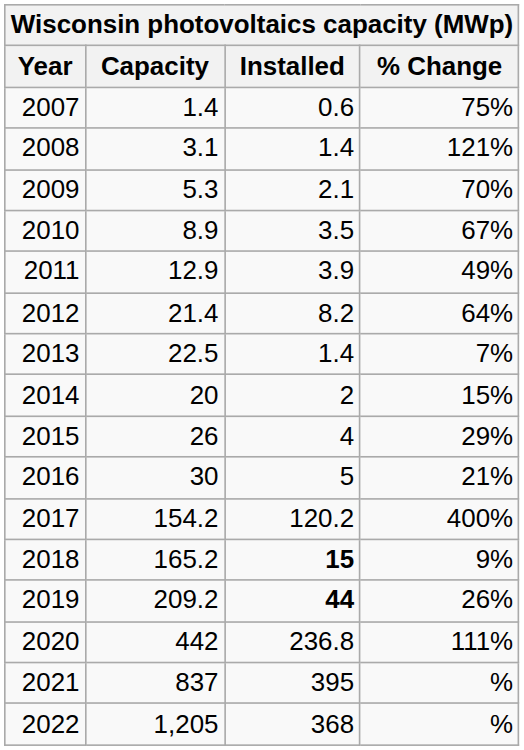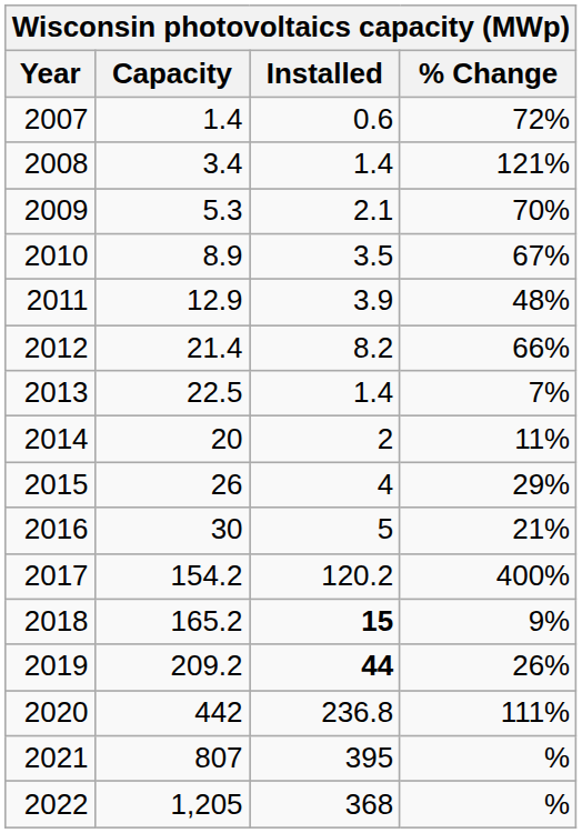2007 | % Change: 75% -> 72%
2008 | Capacity: 3.1 -> 3.4
2011 | % Change: 49% -> 48%
2012 | % Change: 64% -> 66%
2014 | % Change: 15% -> 11%
2021 | Capacity: 837 -> 807
